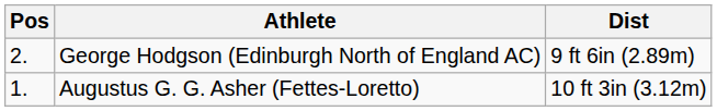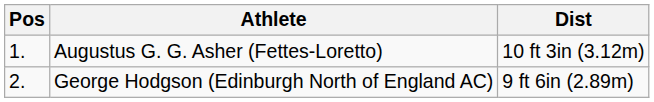rows swapped: Augustus G. G. Asher (Fettes-Loretto) <-> George Hodgson (Edinburgh North of England AC)
